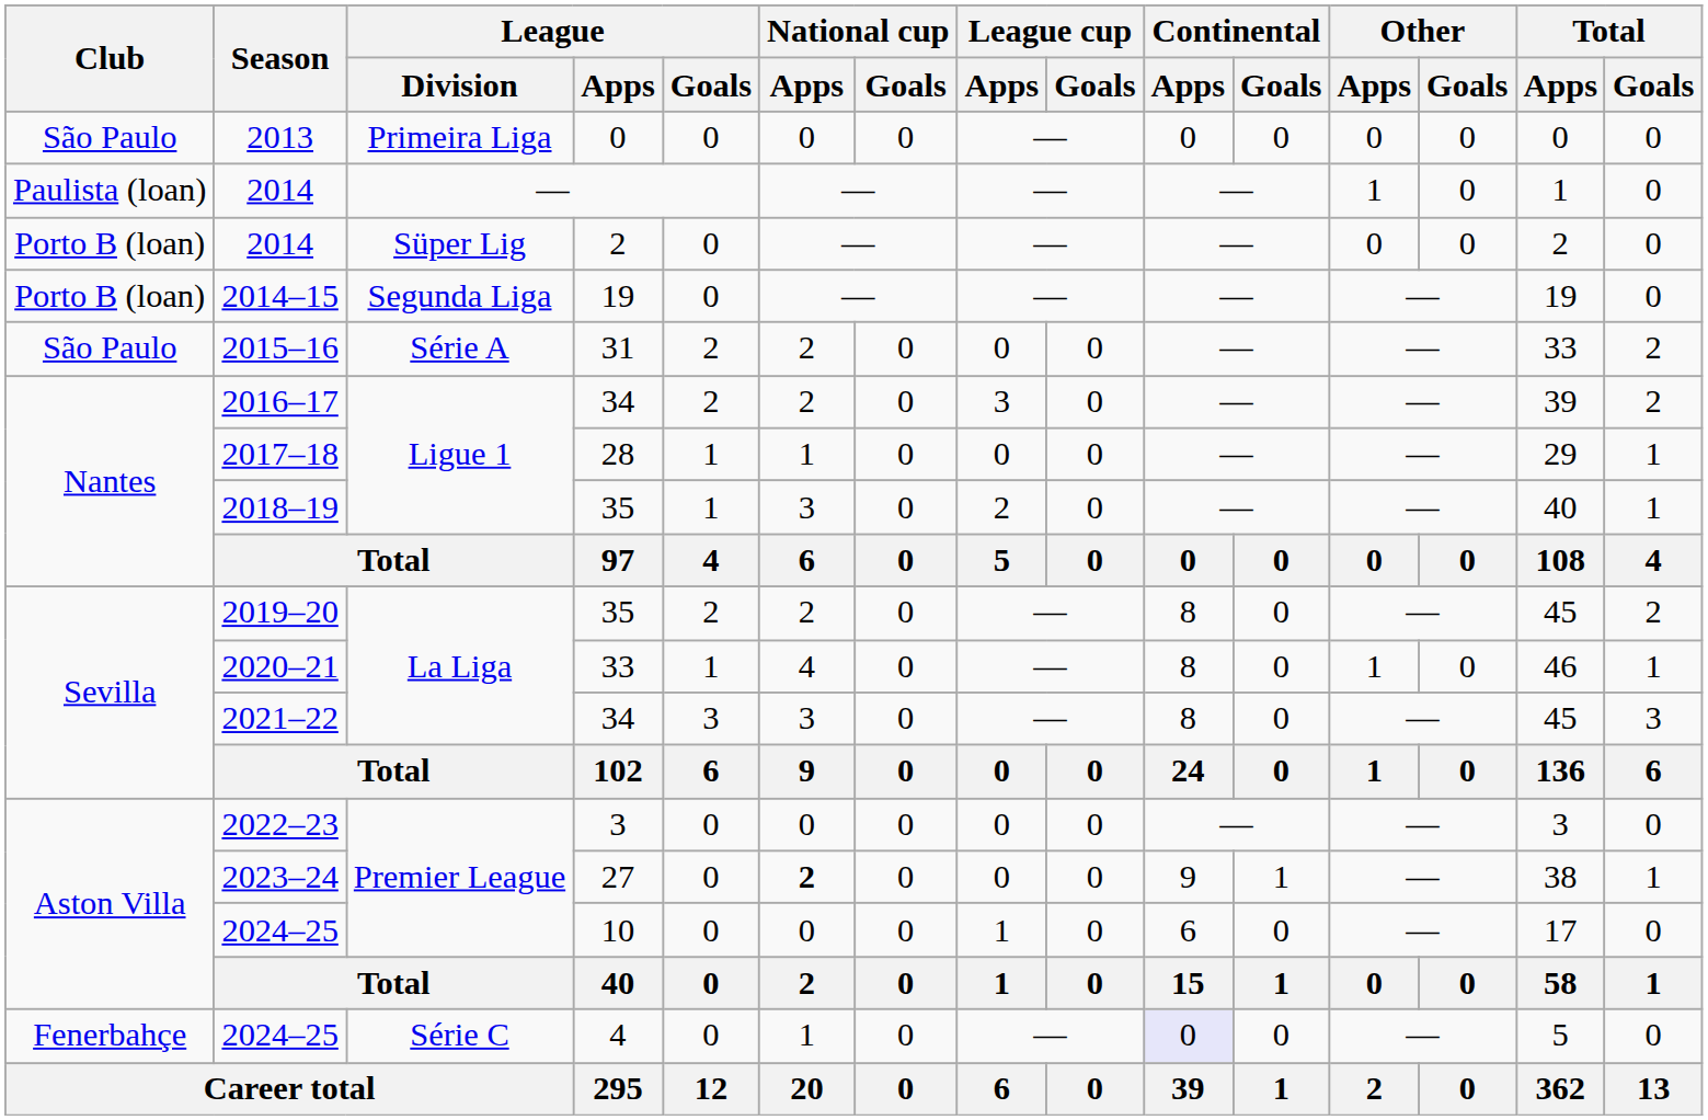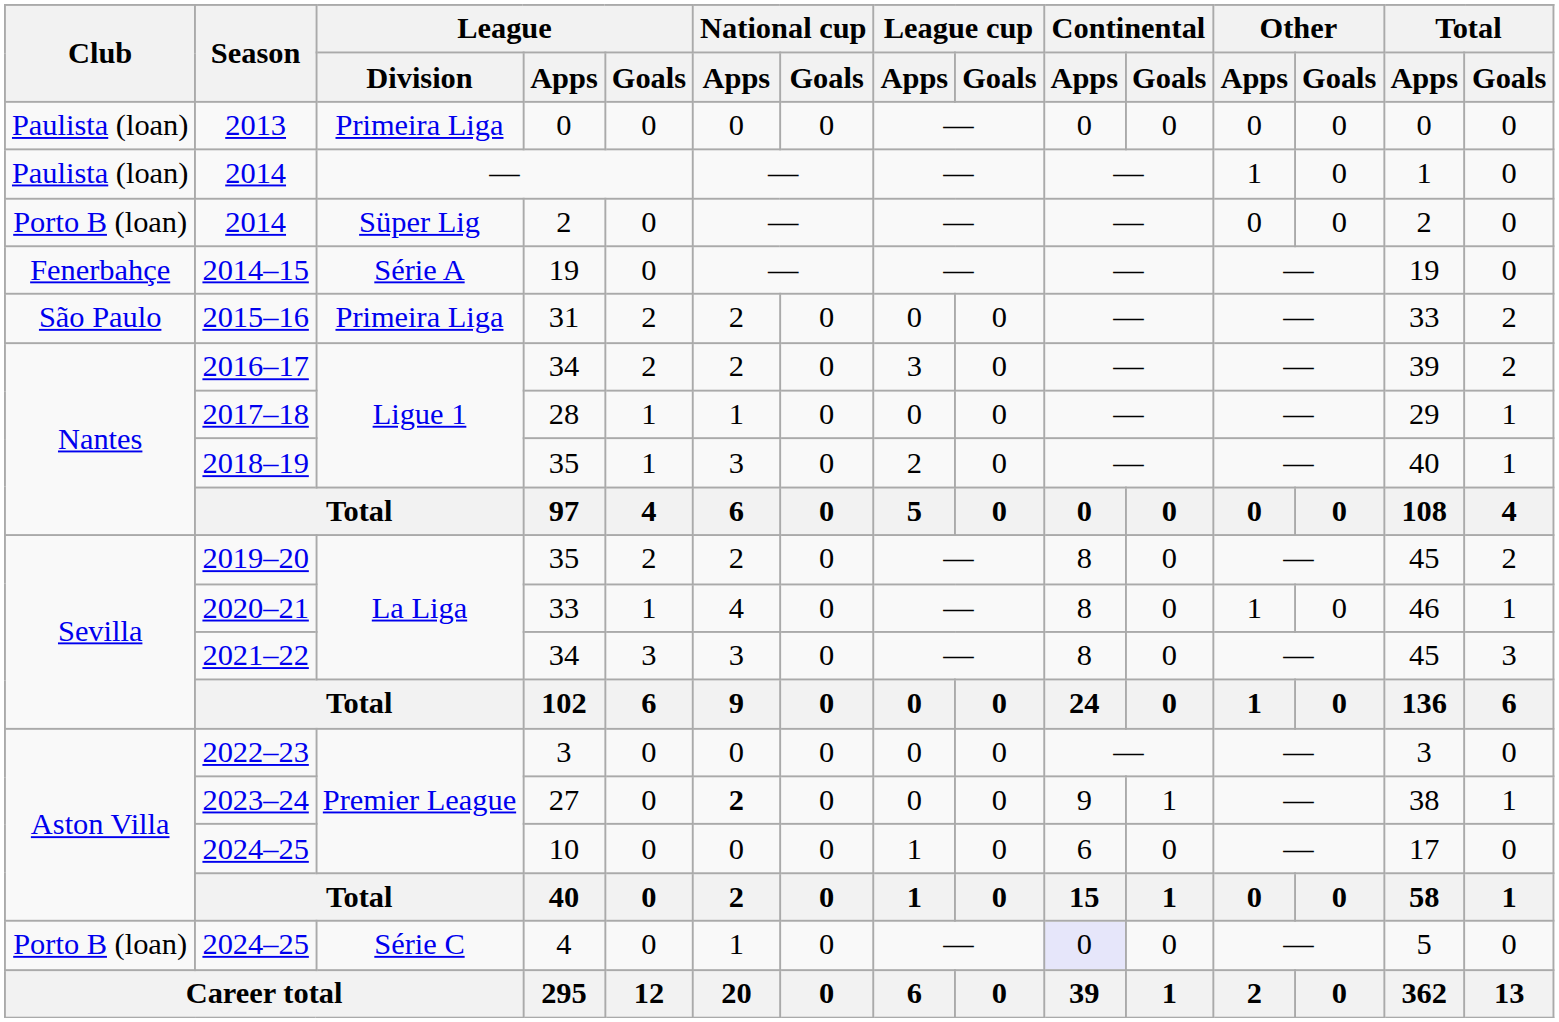2013 | Club: São Paulo -> Paulista (loan)
2014–15 | Club: Porto B (loan) -> Fenerbahçe
2014–15 | League / Division: Segunda Liga -> Série A
2015–16 | League / Division: Série A -> Primeira Liga
2024–25 / 4 | Club: Fenerbahçe -> Porto B (loan)
